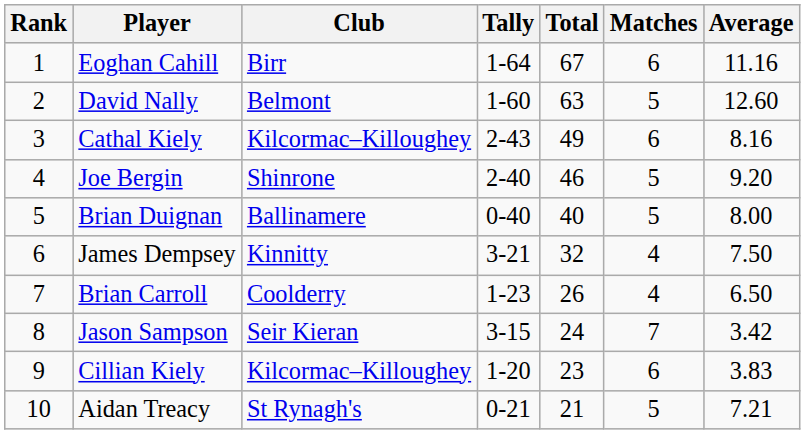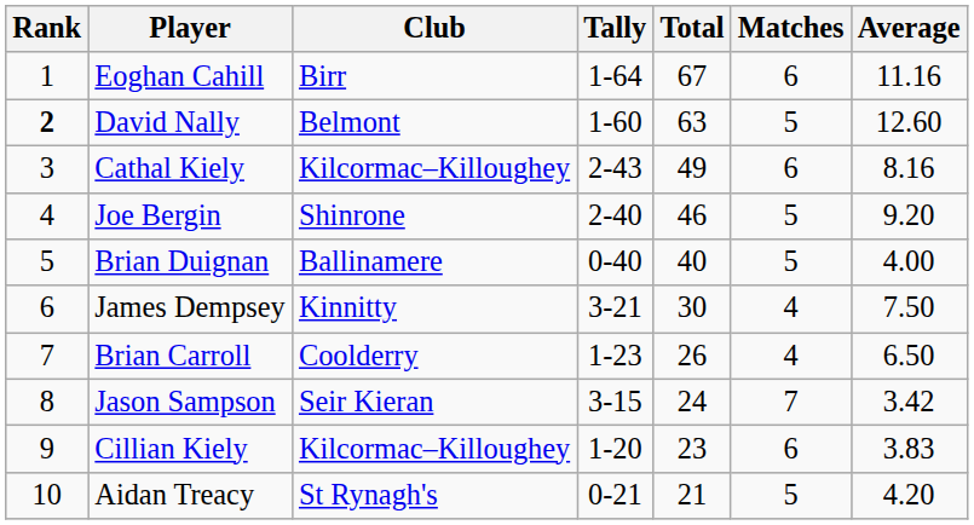David Nally | Rank: normal -> bold
Brian Duignan | Average: 8.00 -> 4.00
James Dempsey | Total: 32 -> 30
Aidan Treacy | Average: 7.21 -> 4.20
